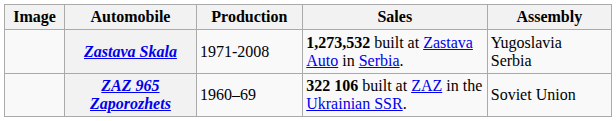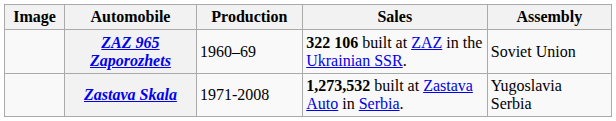rows swapped: ZAZ 965 Zaporozhets <-> Zastava Skala
